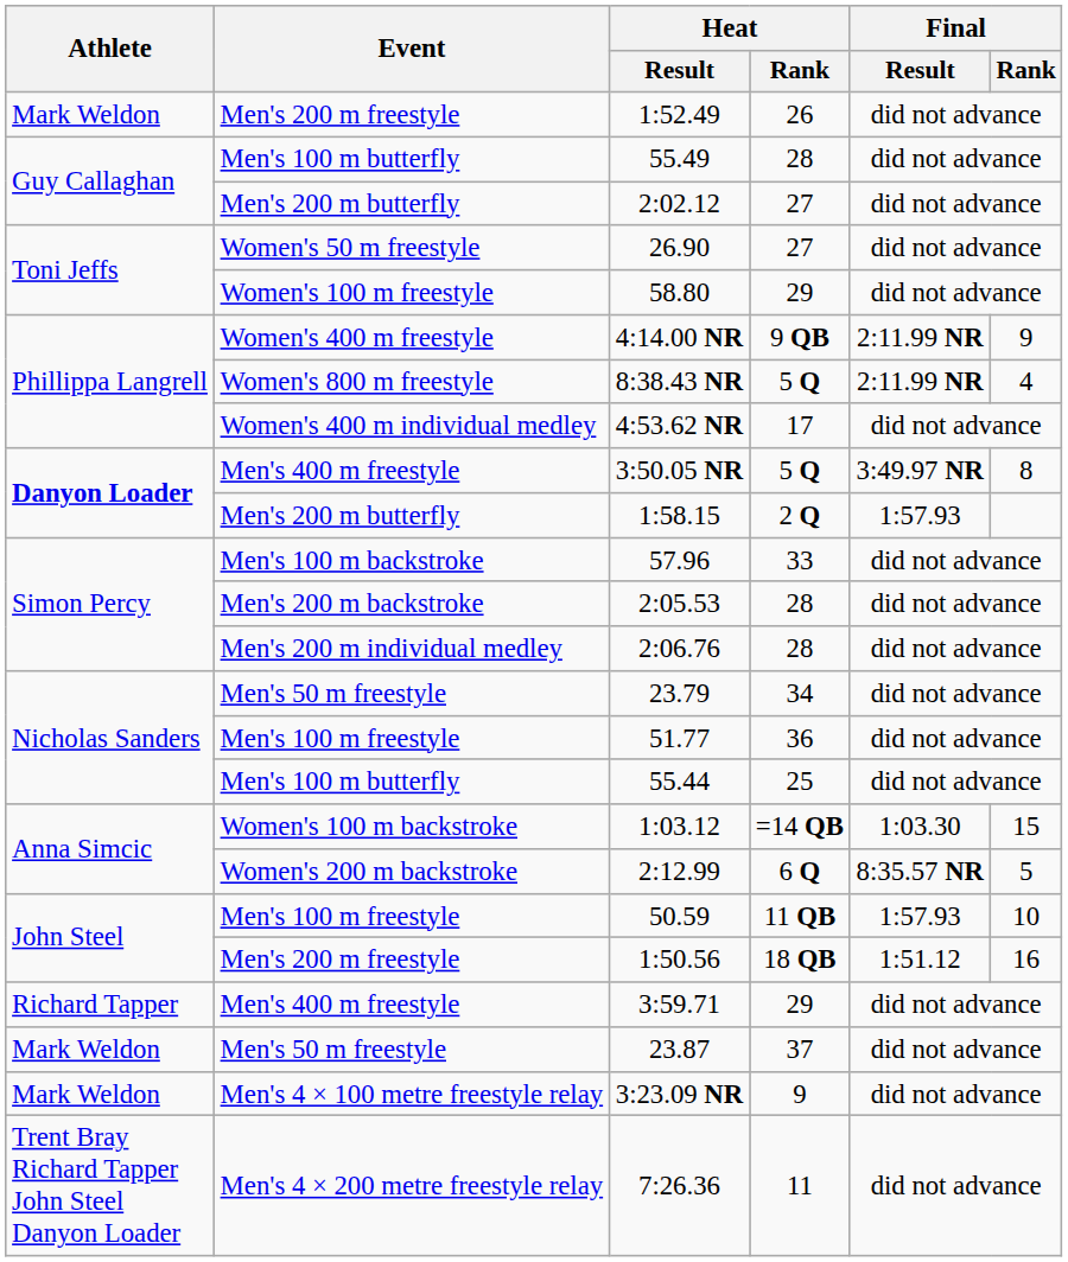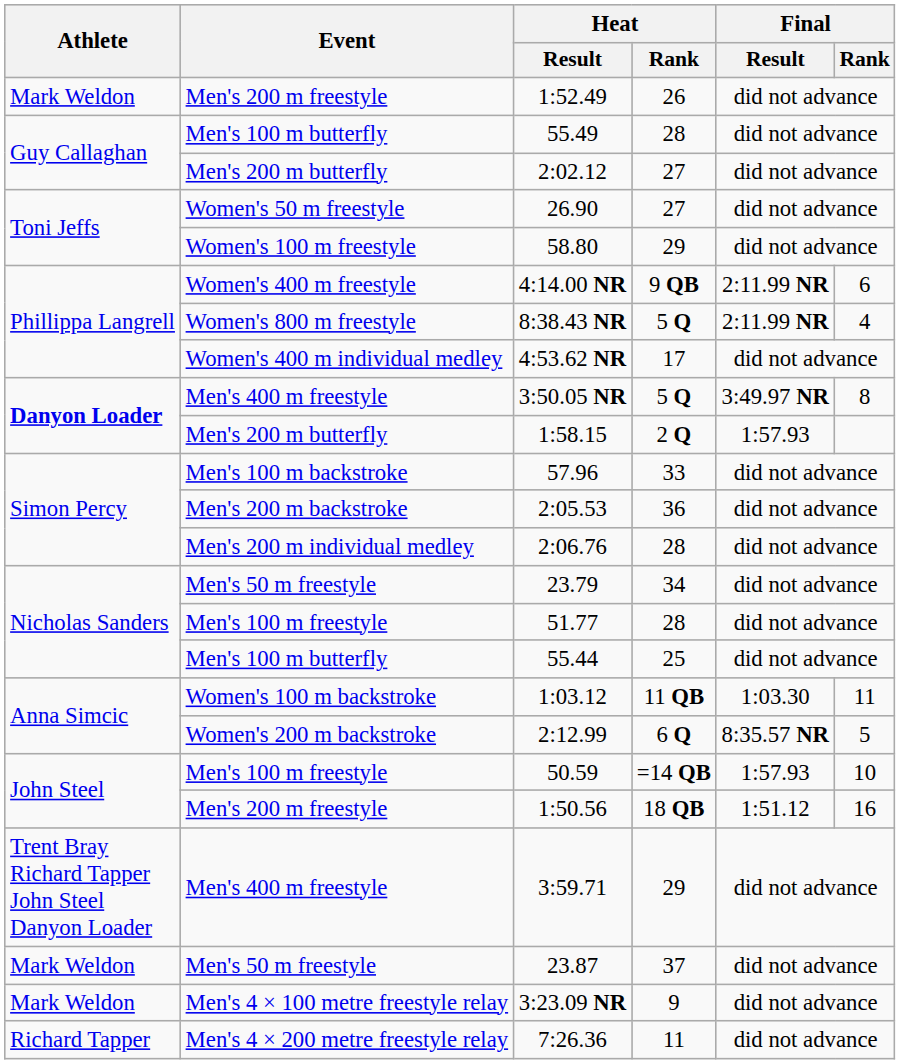4:14.00 NR | Final / Rank: 9 -> 6
2:05.53 | Heat / Rank: 28 -> 36
51.77 | Heat / Rank: 36 -> 28
1:03.12 | Heat / Rank: =14 QB -> 11 QB
1:03.12 | Final / Rank: 15 -> 11
50.59 | Heat / Rank: 11 QB -> =14 QB
3:59.71 | Athlete: Richard Tapper -> Trent Bray Richard Tapper John Steel Danyon Loader
7:26.36 | Athlete: Trent Bray Richard Tapper John Steel Danyon Loader -> Richard Tapper
